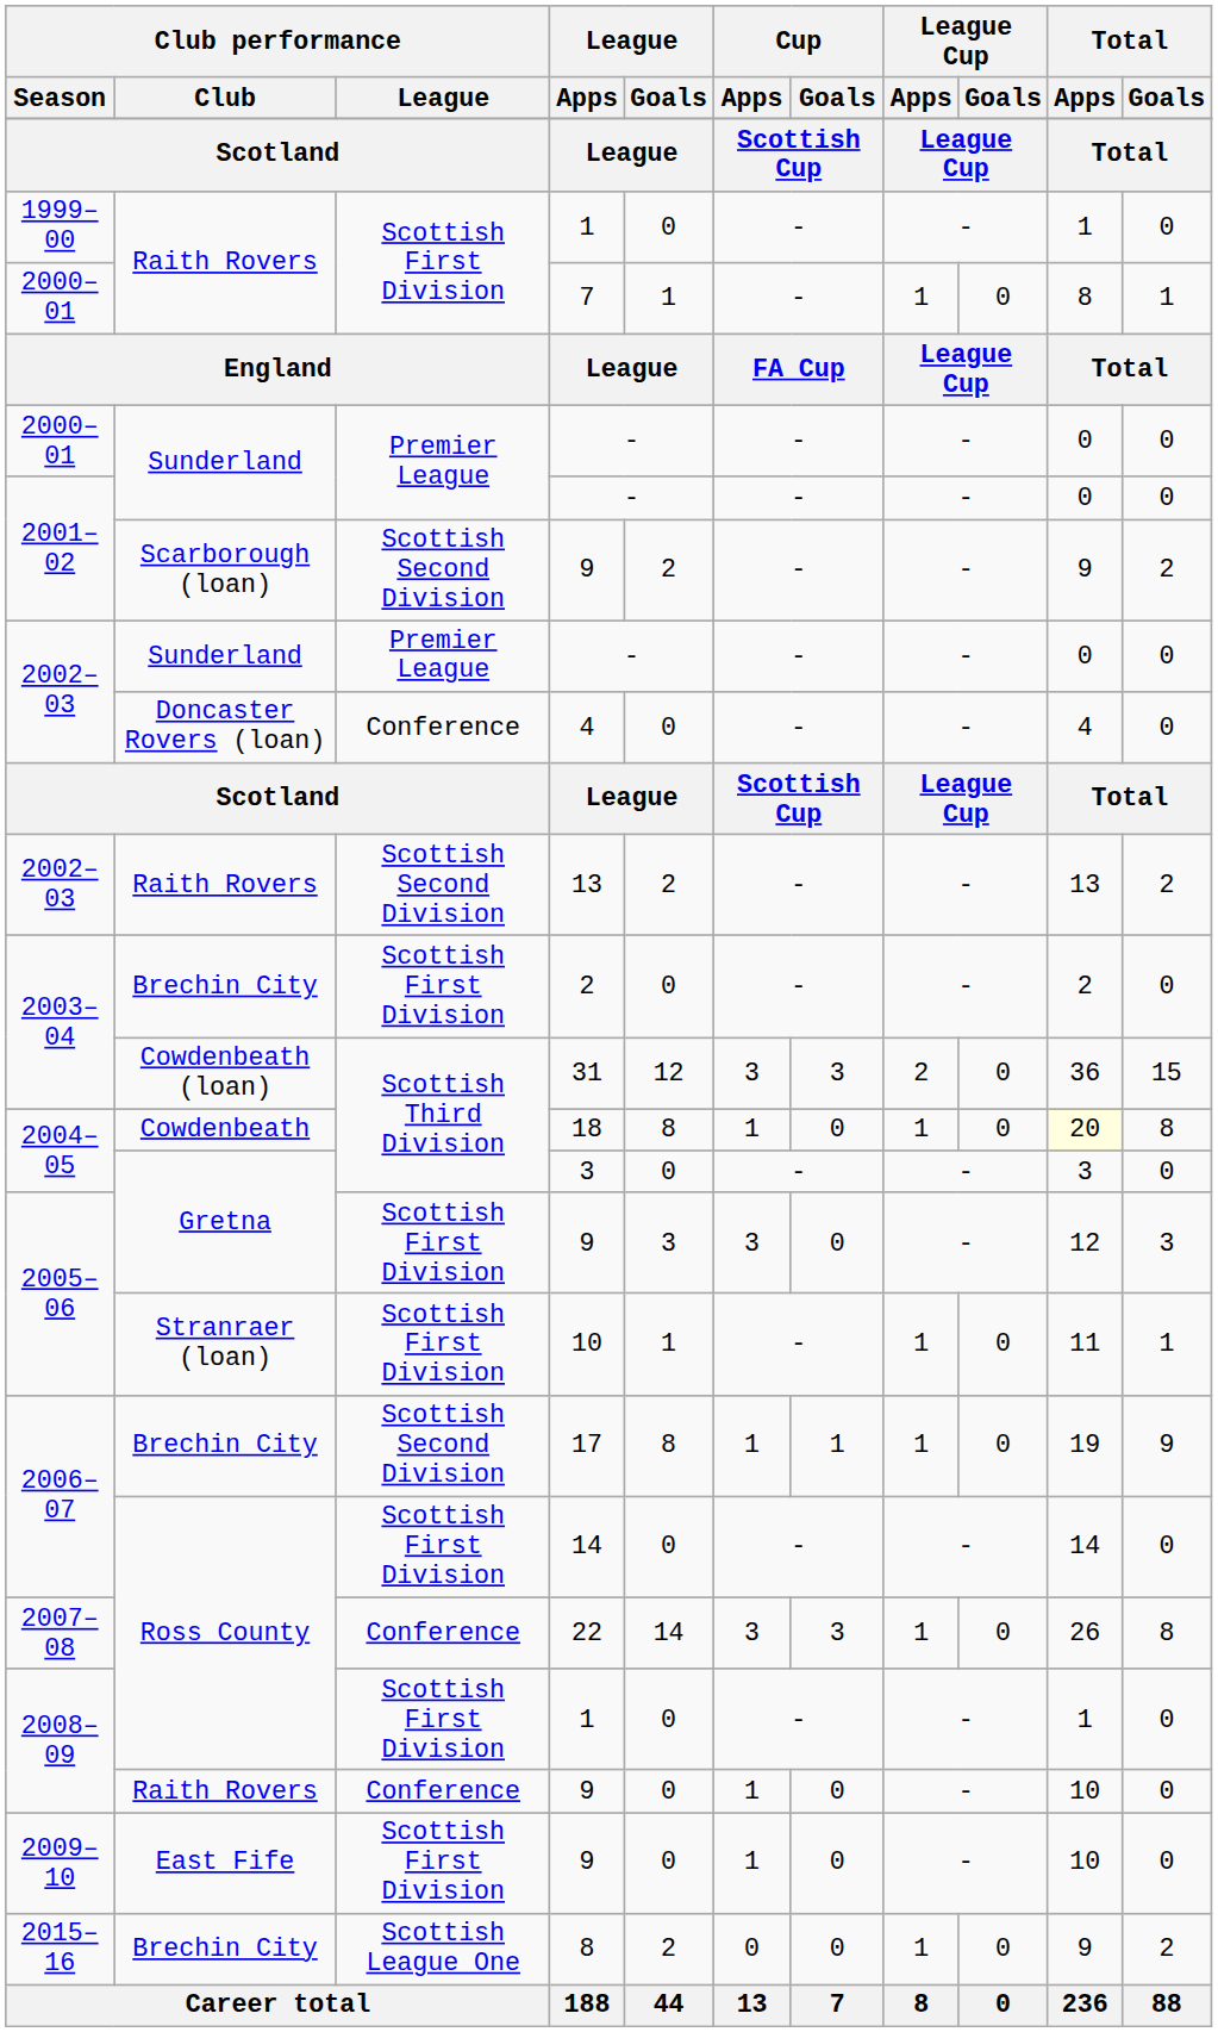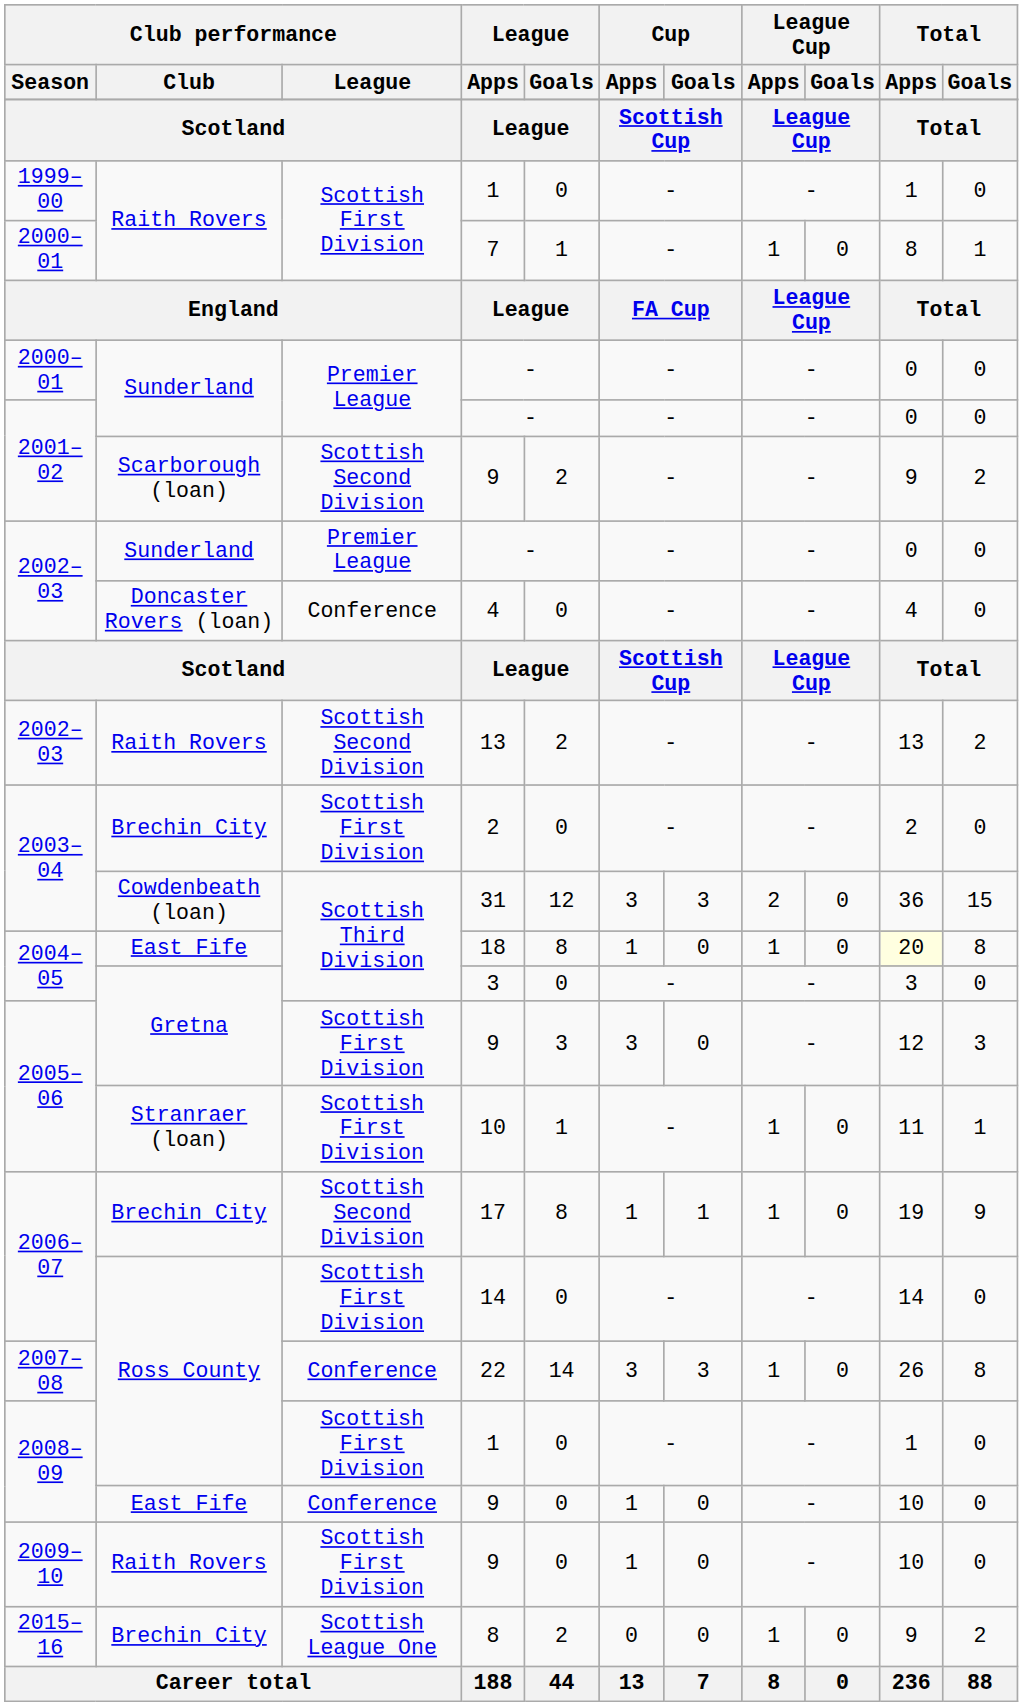18 | Club performance / Club: Cowdenbeath -> East Fife
2008–09 / 9 | Club performance / Club: Raith Rovers -> East Fife
2009–10 / 9 | Club performance / Club: East Fife -> Raith Rovers
